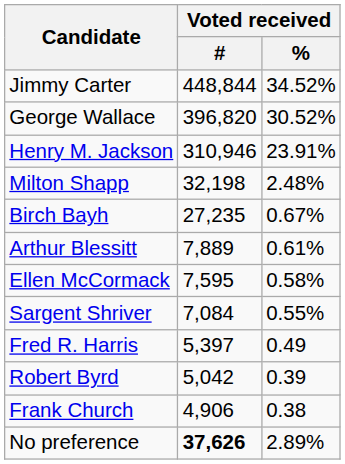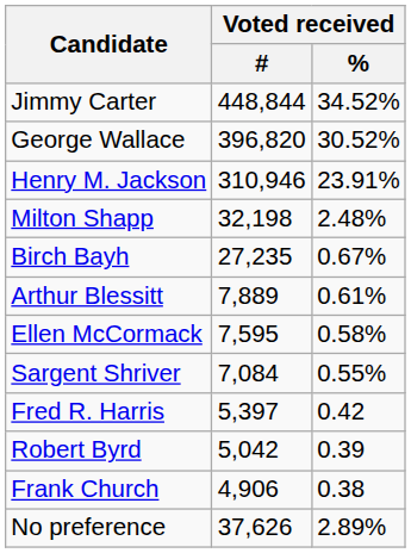Fred R. Harris | Voted received / %: 0.49 -> 0.42
No preference | Voted received / #: bold -> normal
